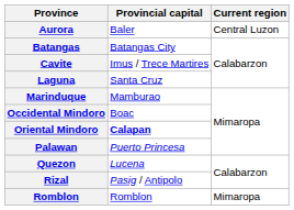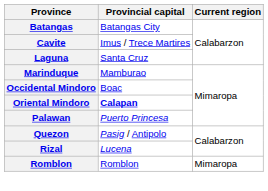- row: Aurora | Baler | Central Luzon
Quezon | Provincial capital: Lucena -> Pasig / Antipolo
Rizal | Provincial capital: Pasig / Antipolo -> Lucena
